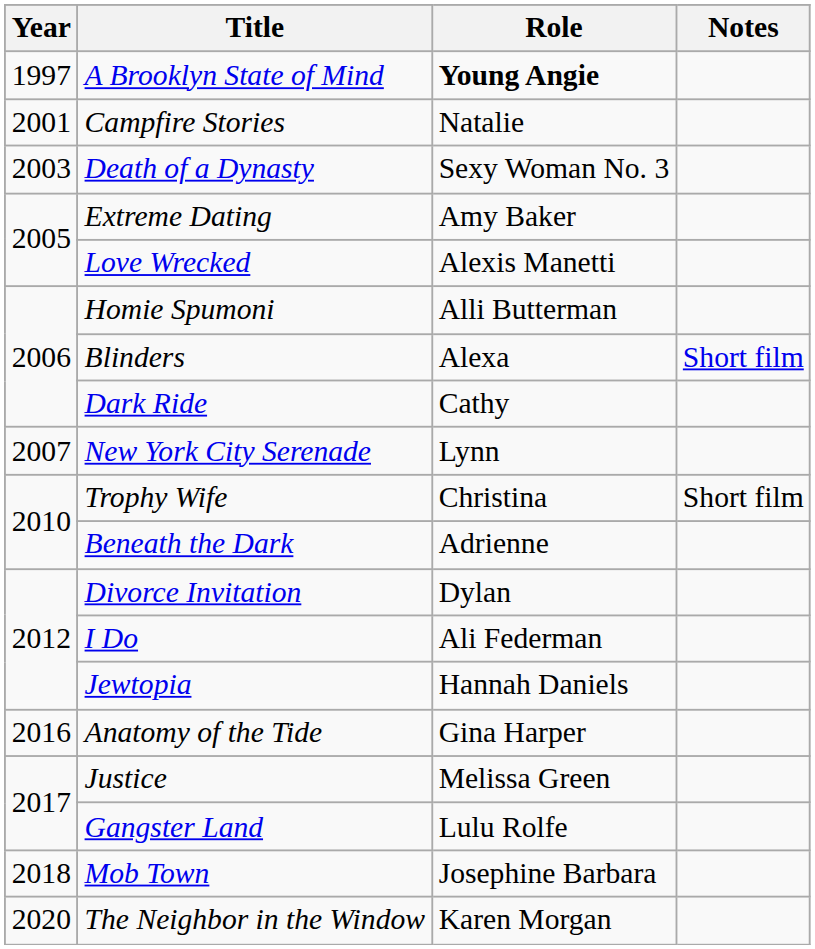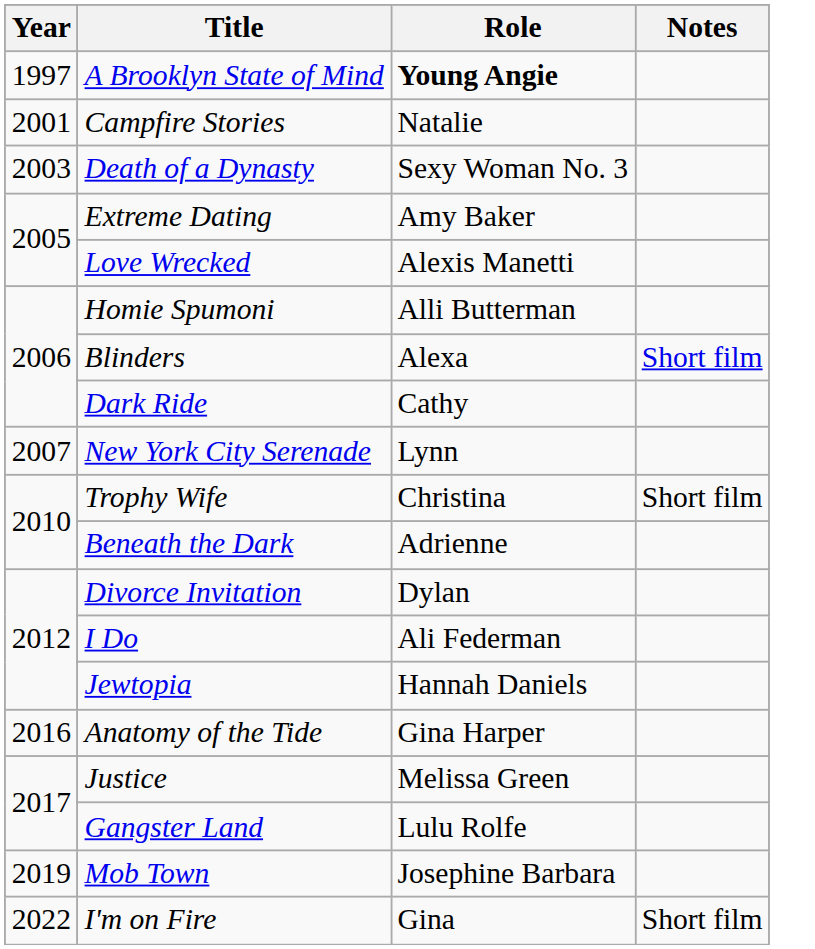Mob Town | Year: 2018 -> 2019
- row: 2020 | The Neighbor in the Window | Karen Morgan
+ row: 2022 | I'm on Fire | Gina | Short film
